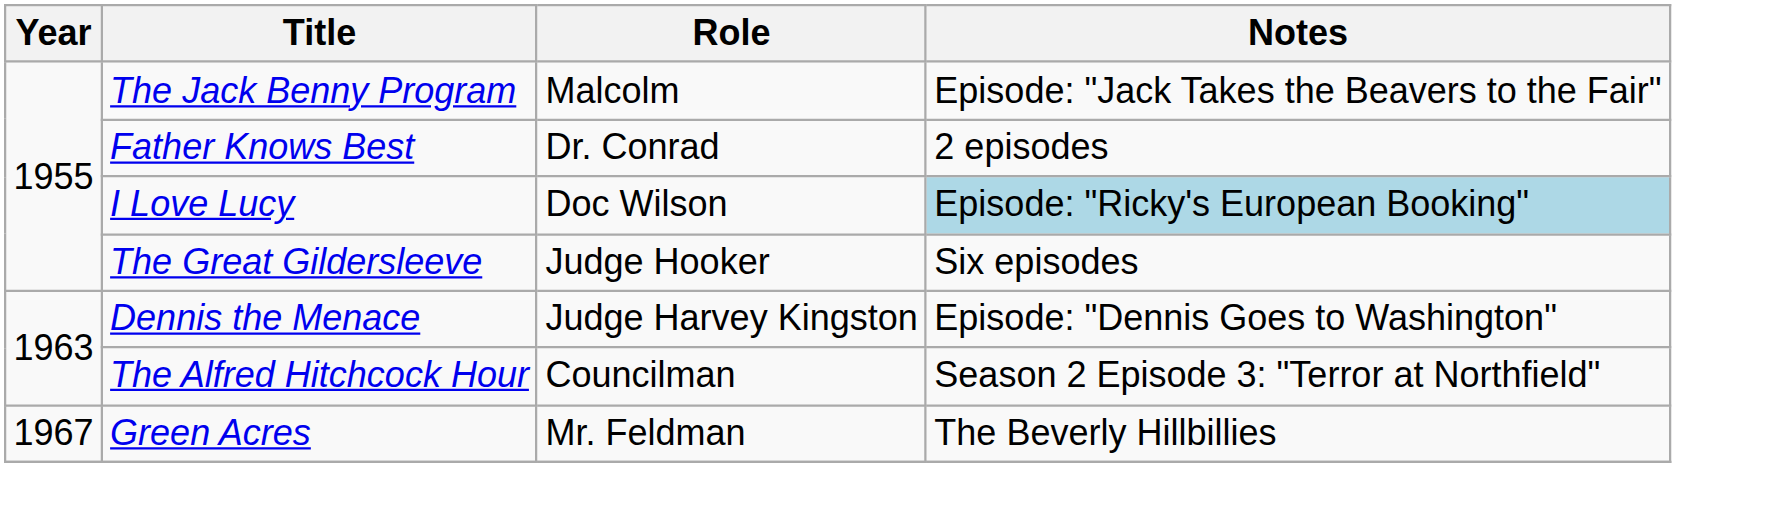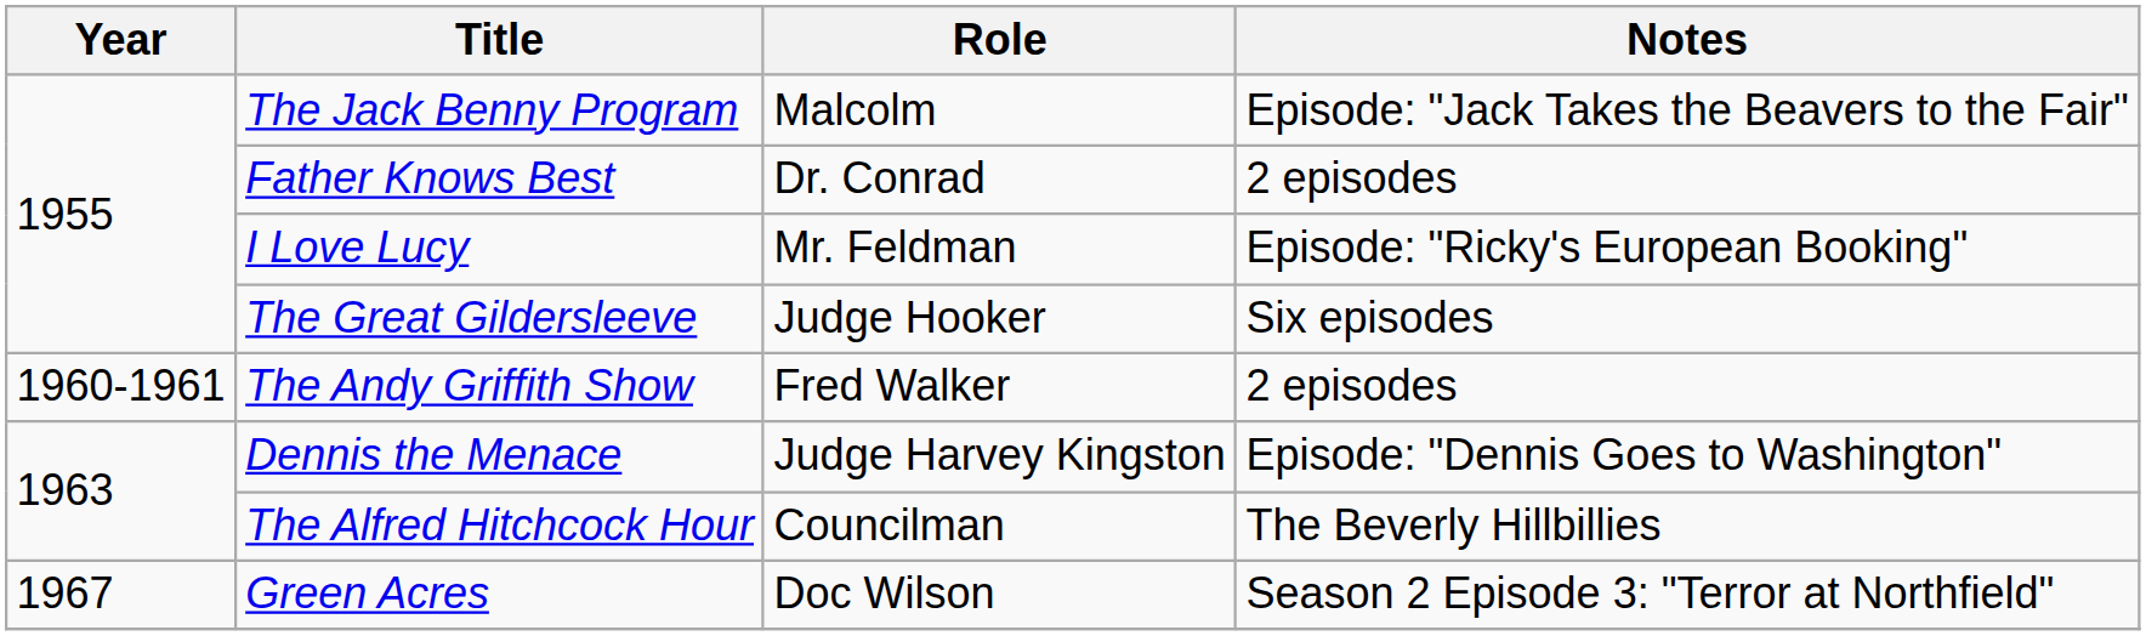I Love Lucy | Role: Doc Wilson -> Mr. Feldman
I Love Lucy | Notes: lightblue background -> no background
+ row: 1960-1961 | The Andy Griffith Show | Fred Walker | 2 episodes
The Alfred Hitchcock Hour | Notes: Season 2 Episode 3: "Terror at Northfield" -> The Beverly Hillbillies
Green Acres | Role: Mr. Feldman -> Doc Wilson
Green Acres | Notes: The Beverly Hillbillies -> Season 2 Episode 3: "Terror at Northfield"
